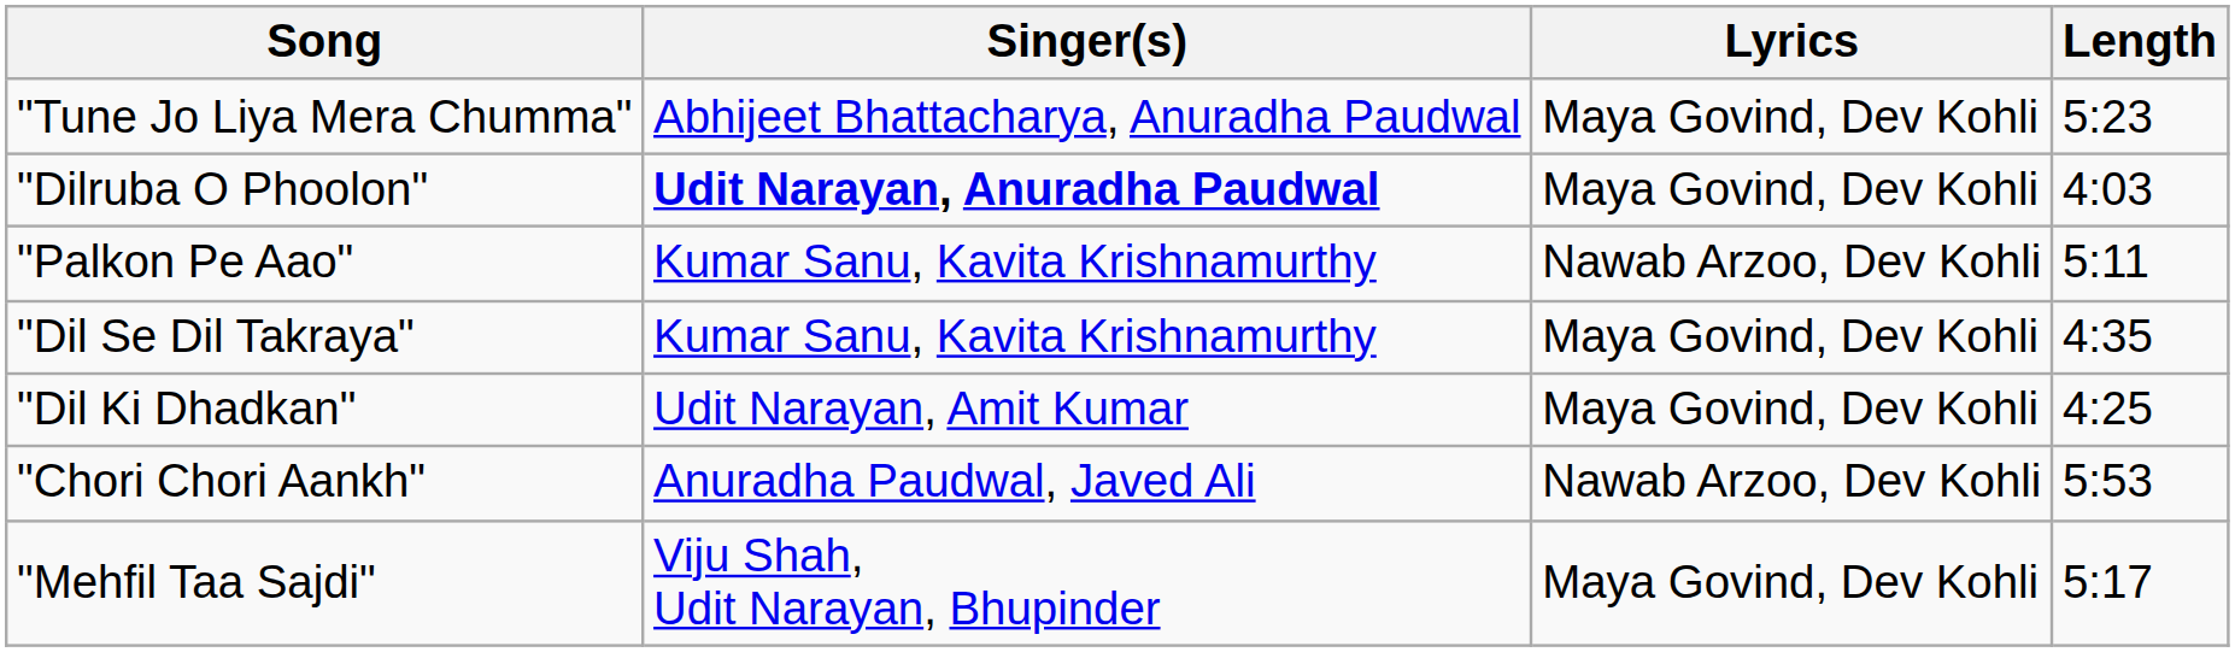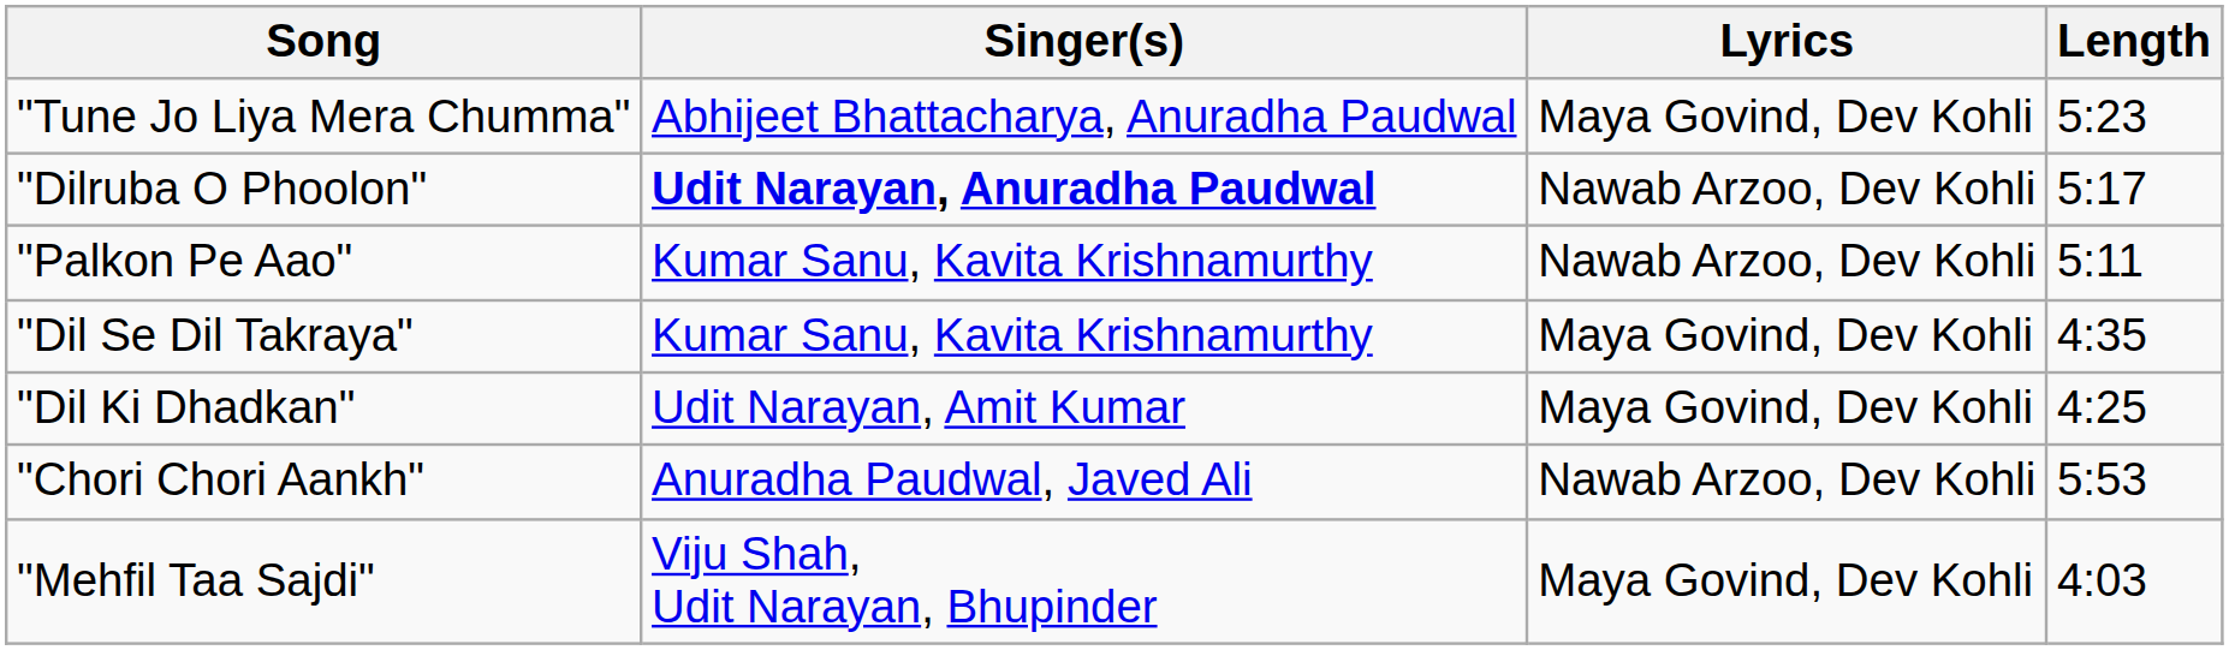"Dilruba O Phoolon" | Lyrics: Maya Govind, Dev Kohli -> Nawab Arzoo, Dev Kohli
"Dilruba O Phoolon" | Length: 4:03 -> 5:17
"Mehfil Taa Sajdi" | Length: 5:17 -> 4:03
